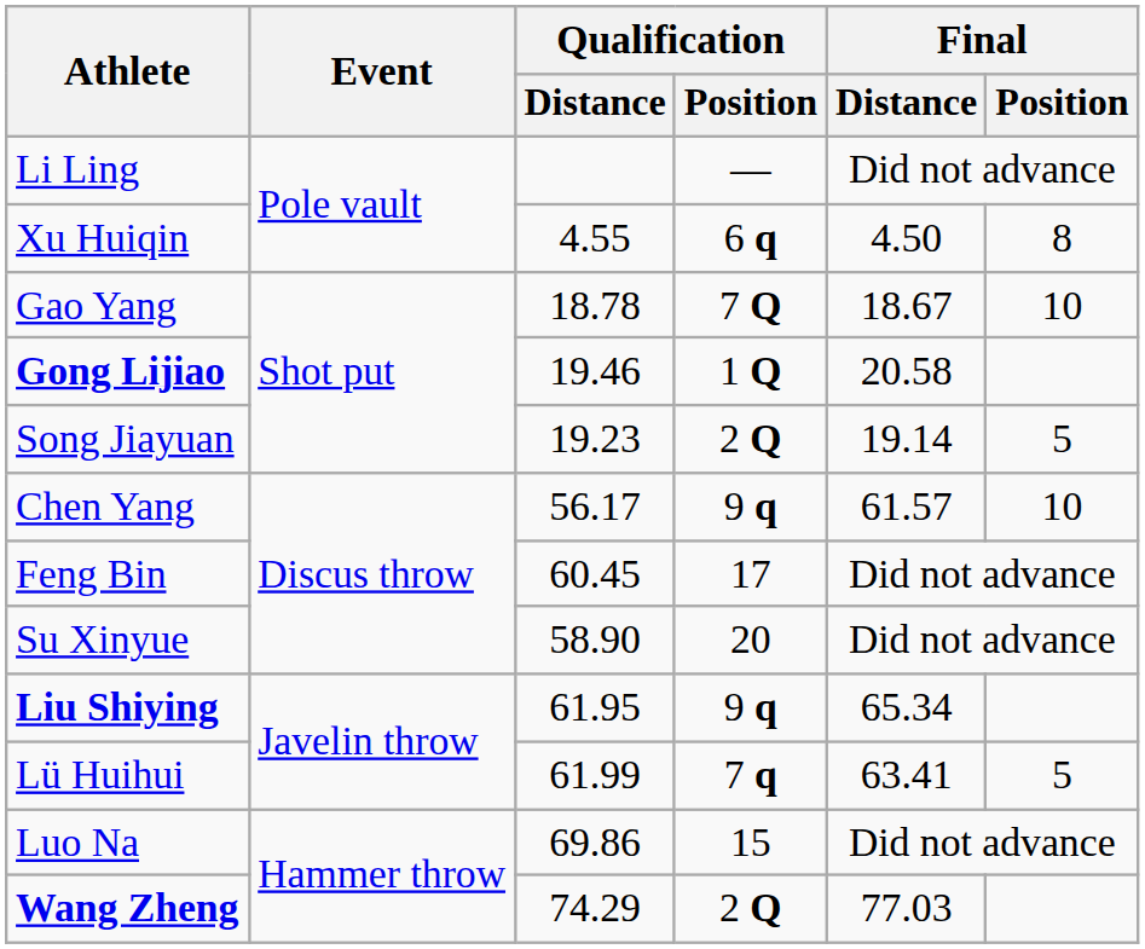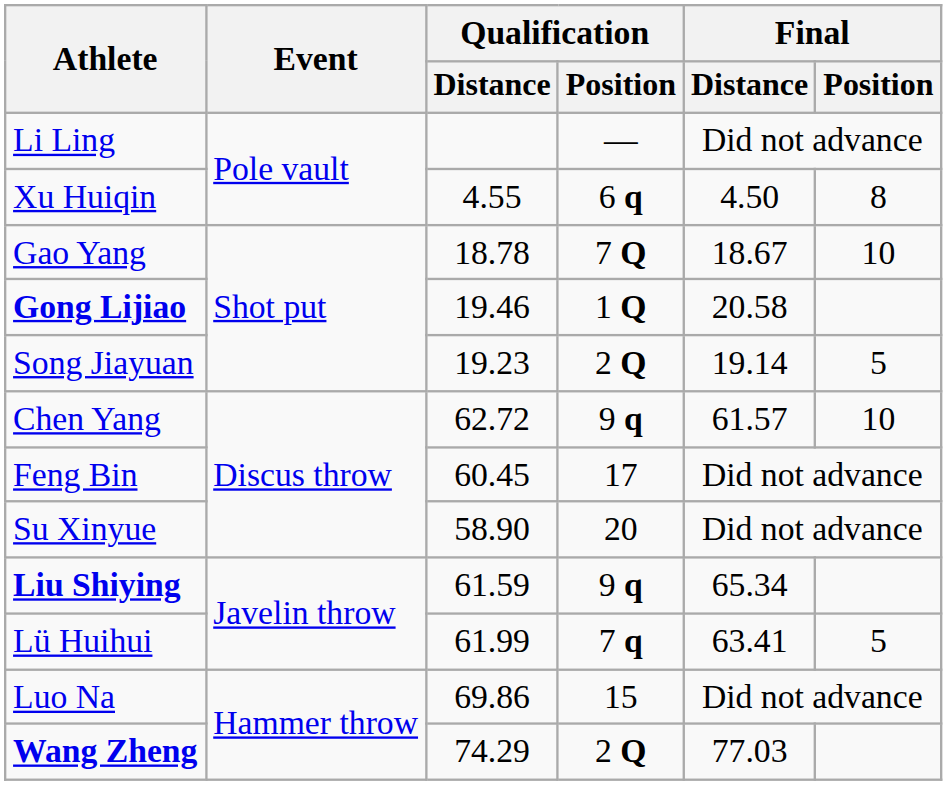Chen Yang | Qualification / Distance: 56.17 -> 62.72
Liu Shiying | Qualification / Distance: 61.95 -> 61.59
